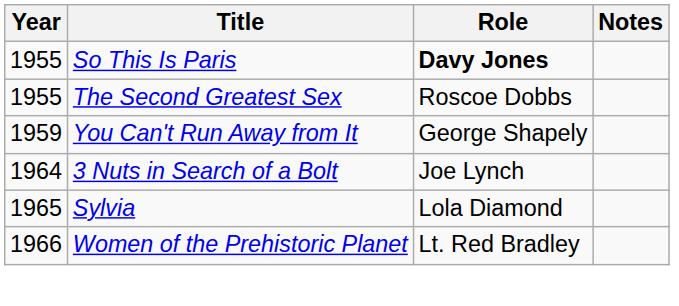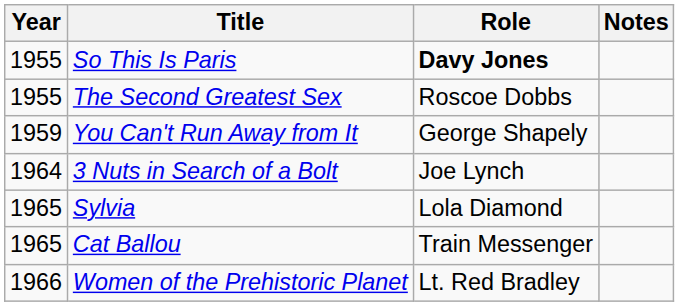+ row: 1965 | Cat Ballou | Train Messenger
